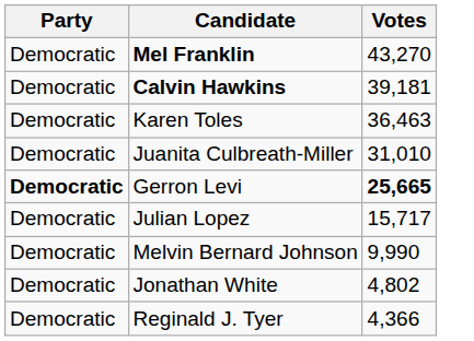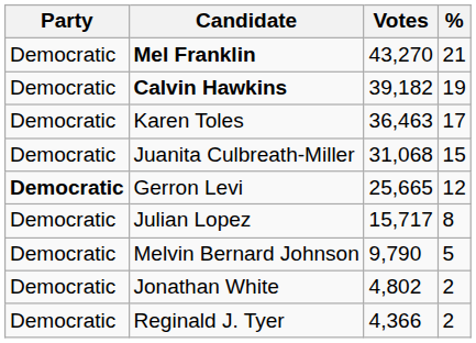+ column: % | 21 | 19 | 17 | 15 | 12 | 8 | 5 | 2 | 2
Calvin Hawkins | Votes: 39,181 -> 39,182
Juanita Culbreath-Miller | Votes: 31,010 -> 31,068
Gerron Levi | Votes: bold -> normal
Melvin Bernard Johnson | Votes: 9,990 -> 9,790
